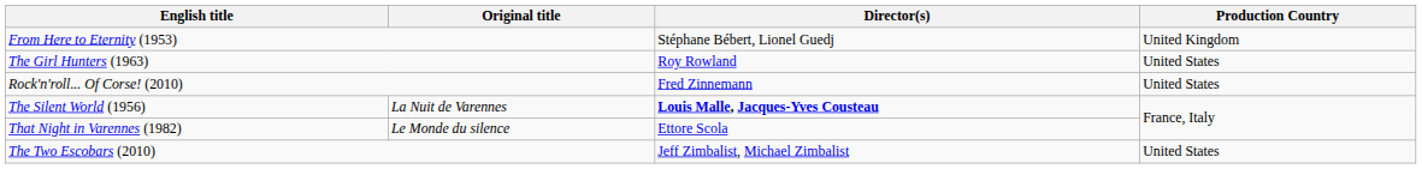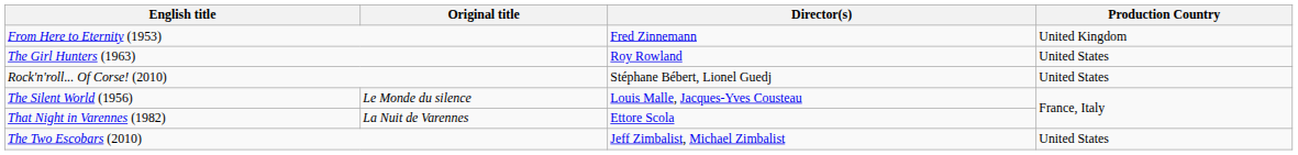From Here to Eternity (1953) | Director(s): Stéphane Bébert, Lionel Guedj -> Fred Zinnemann
Rock'n'roll... Of Corse! (2010) | Director(s): Fred Zinnemann -> Stéphane Bébert, Lionel Guedj
The Silent World (1956) | Original title: La Nuit de Varennes -> Le Monde du silence
The Silent World (1956) | Director(s): bold -> normal
That Night in Varennes (1982) | Original title: Le Monde du silence -> La Nuit de Varennes
